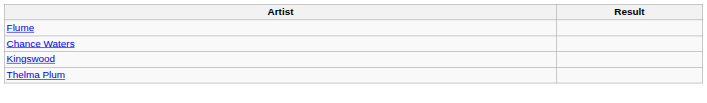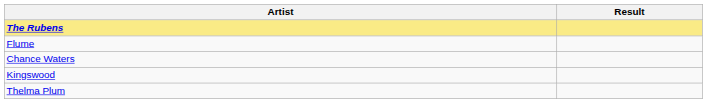+ row: The Rubens
